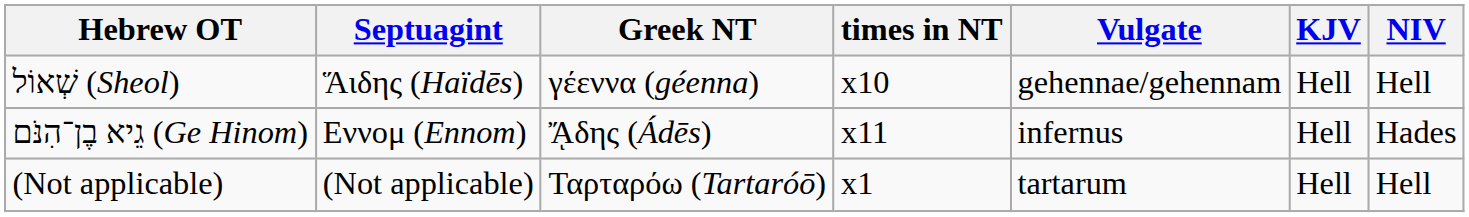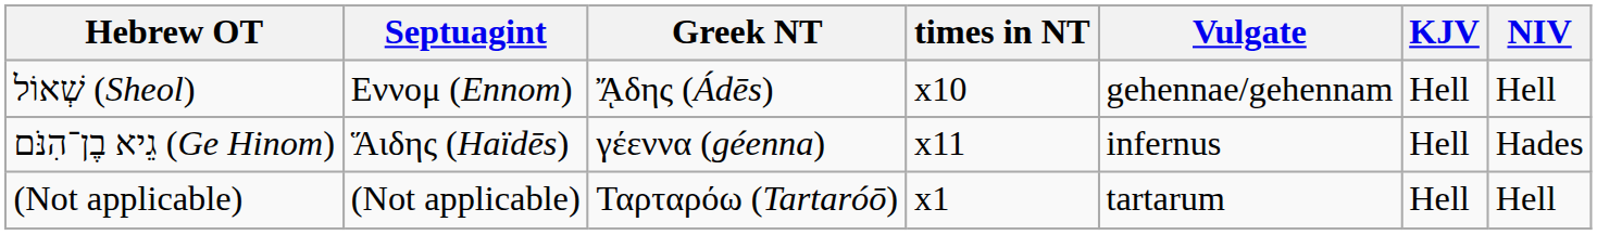שְׁאוֹל (Sheol) | Septuagint: Ἅιδης (Haïdēs) -> Εννομ (Ennom)
שְׁאוֹל (Sheol) | Greek NT: γέεννα (géenna) -> ᾌδης (Ádēs)
גֵיא בֶן־הִנֹּם (Ge Hinom) | Septuagint: Εννομ (Ennom) -> Ἅιδης (Haïdēs)
גֵיא בֶן־הִנֹּם (Ge Hinom) | Greek NT: ᾌδης (Ádēs) -> γέεννα (géenna)
